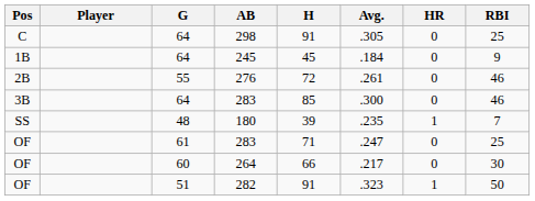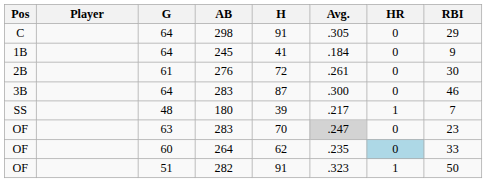298 | RBI: 25 -> 29
245 | H: 45 -> 41
276 | G: 55 -> 61
276 | RBI: 46 -> 30
3B / 283 | H: 85 -> 87
180 | Avg.: .235 -> .217
OF / 283 | G: 61 -> 63
OF / 283 | H: 71 -> 70
OF / 283 | Avg.: no background -> lightgrey background
OF / 283 | RBI: 25 -> 23
264 | H: 66 -> 62
264 | Avg.: .217 -> .235
264 | HR: no background -> lightblue background
264 | RBI: 30 -> 33
